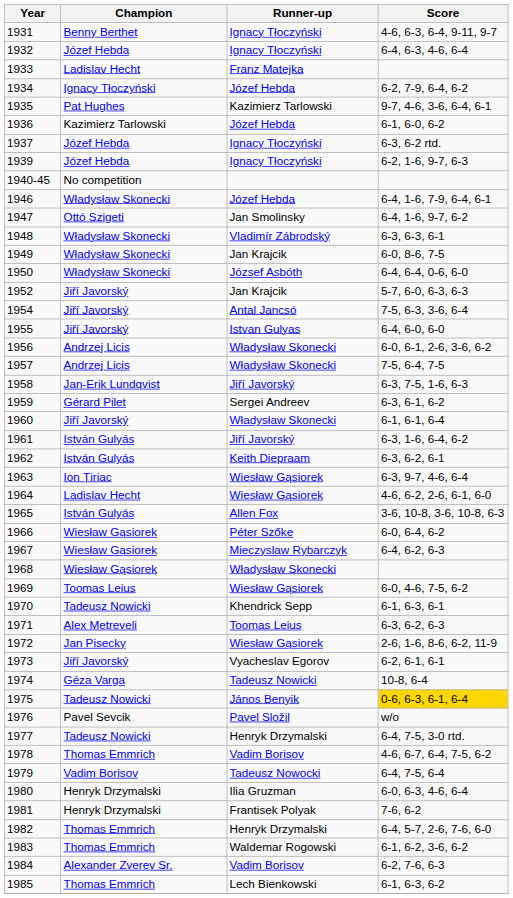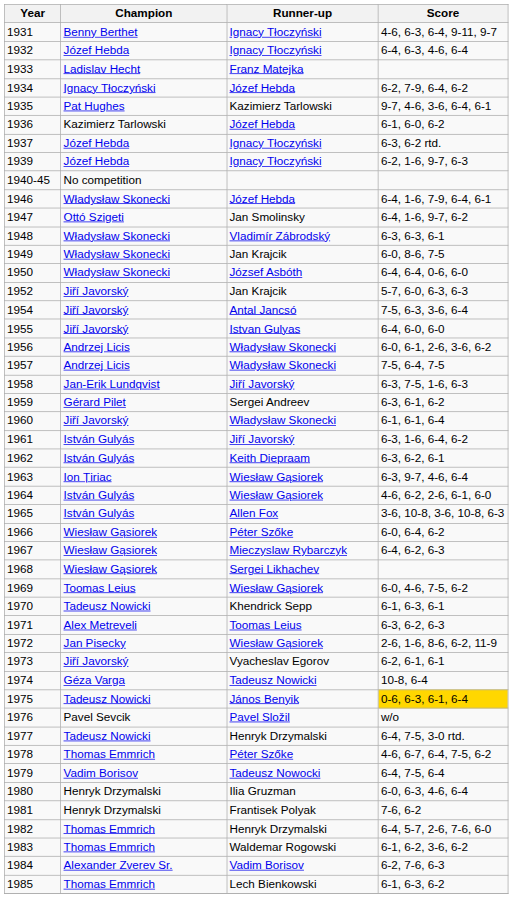1964 | Champion: Ladislav Hecht -> István Gulyás
1968 | Runner-up: Władysław Skonecki -> Sergei Likhachev
1978 | Runner-up: Vadim Borisov -> Péter Szőke
